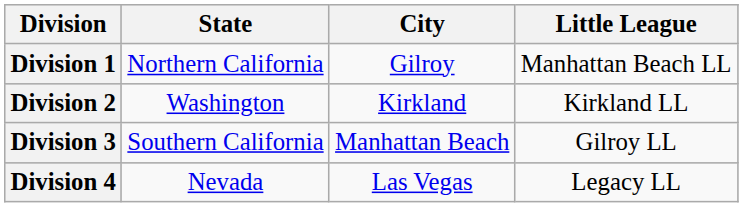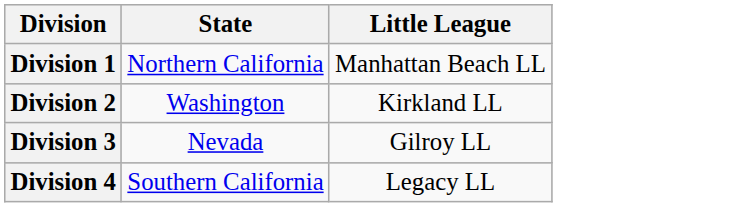- column: City | Gilroy | Kirkland | Manhattan Beach | Las Vegas
Division 3 | State: Southern California -> Nevada
Division 4 | State: Nevada -> Southern California
